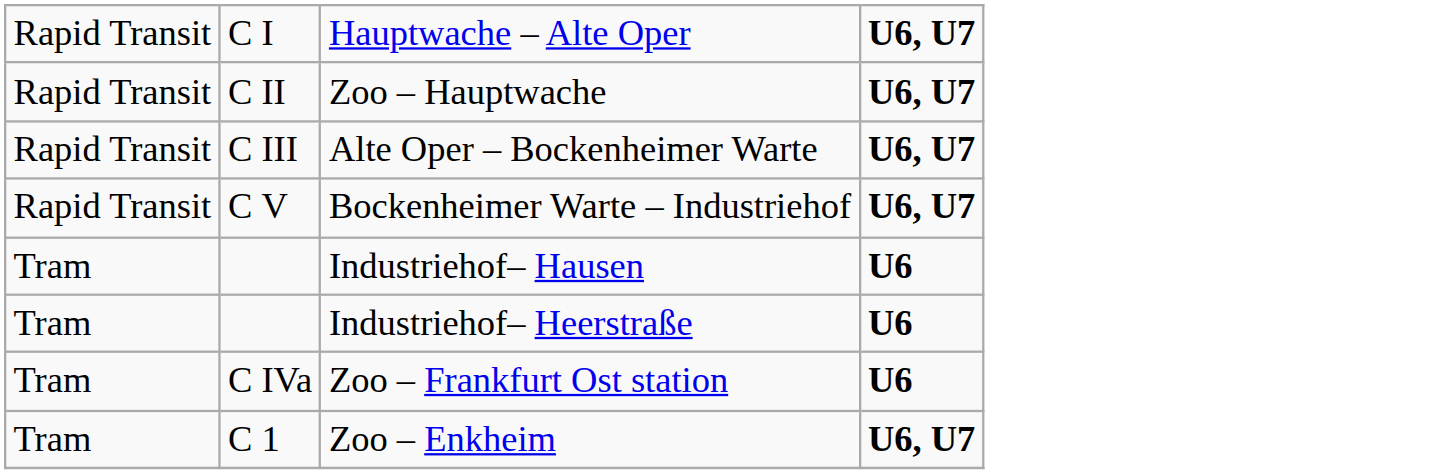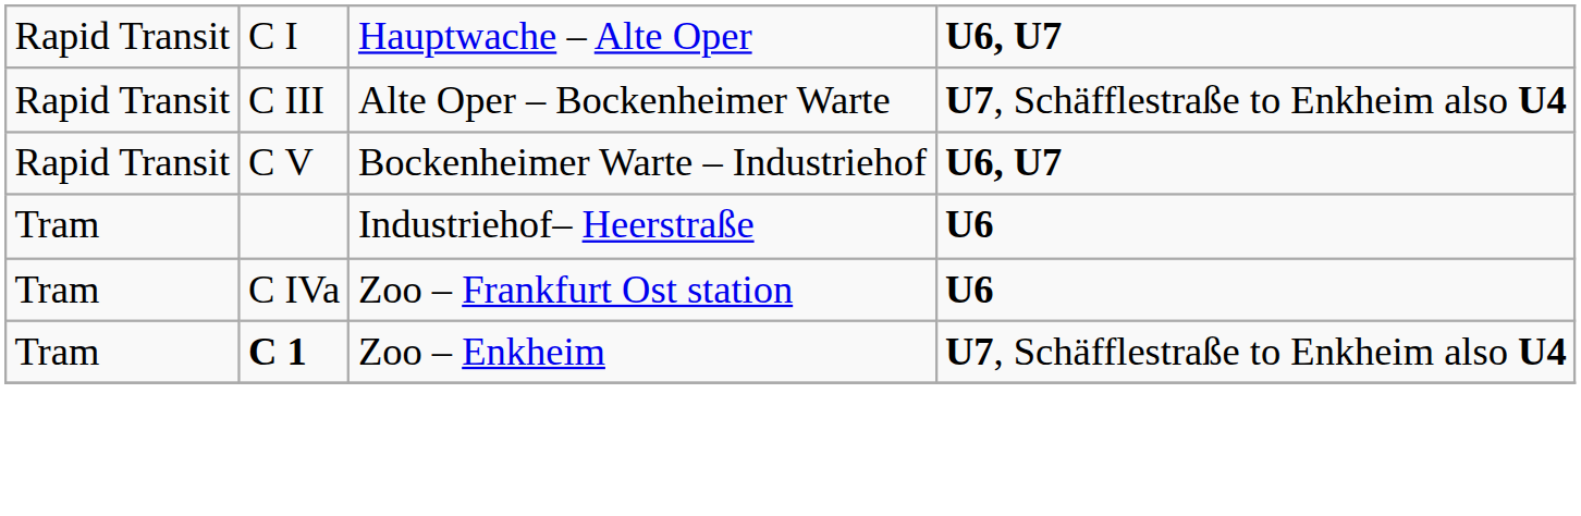- row: Rapid Transit | C II | Zoo – Hauptwache | U6, U7
Alte Oper – Bockenheimer Warte | column 4: U6, U7 -> U7, Schäfflestraße to Enkheim also U4
- row: Tram | Industriehof– Hausen | U6
Zoo – Enkheim | column 2: normal -> bold
Zoo – Enkheim | column 4: U6, U7 -> U7, Schäfflestraße to Enkheim also U4
